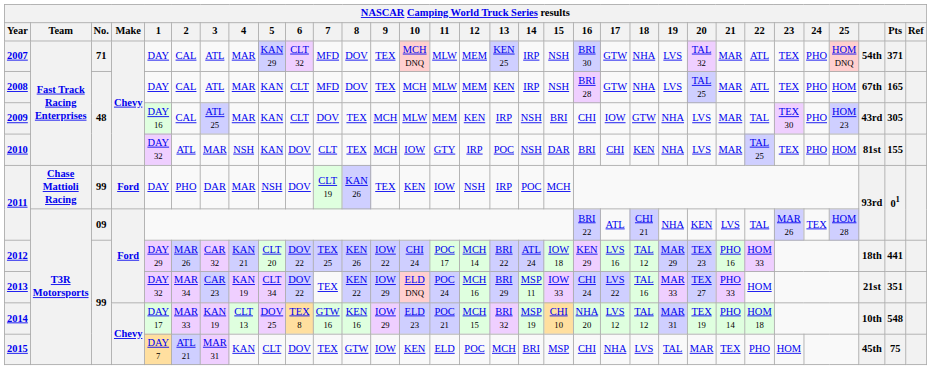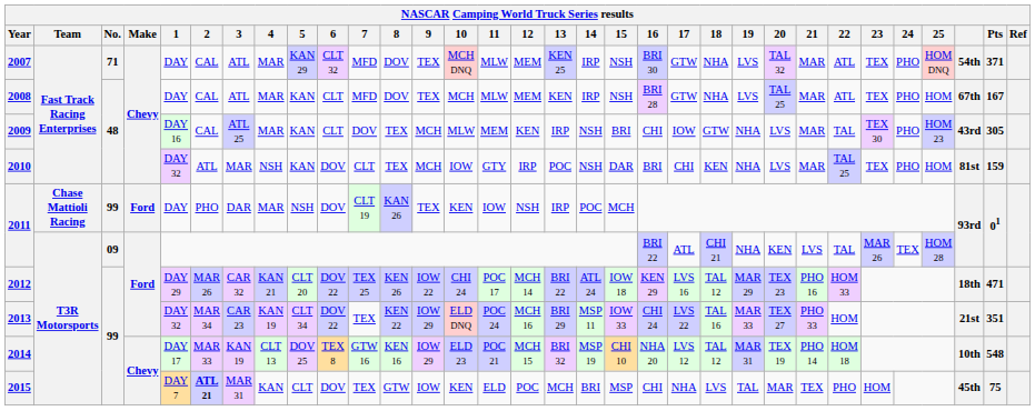2008 | Pts: 165 -> 167
2010 | Pts: 155 -> 159
2012 | Pts: 441 -> 471
2015 | 2: normal -> bold
